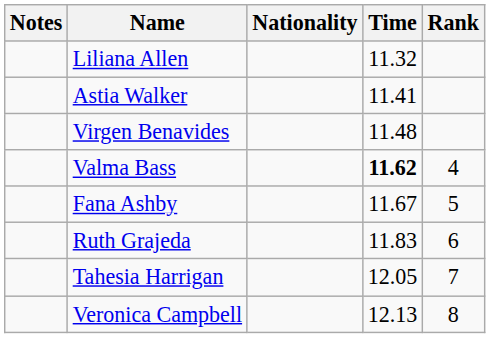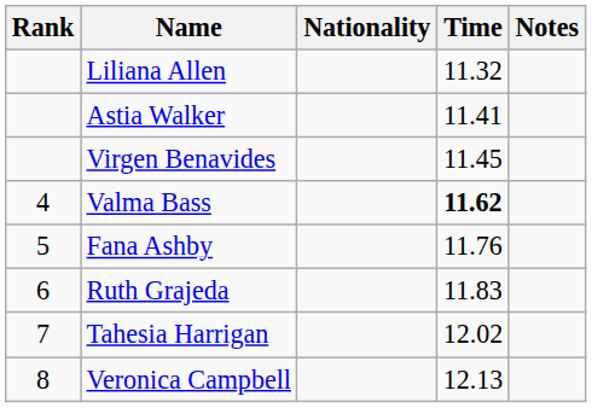columns swapped: Rank <-> Notes
Virgen Benavides | Time: 11.48 -> 11.45
Fana Ashby | Time: 11.67 -> 11.76
Tahesia Harrigan | Time: 12.05 -> 12.02
